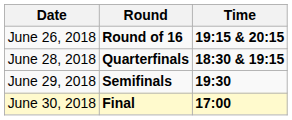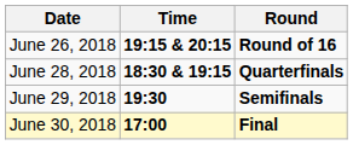columns swapped: Time <-> Round
